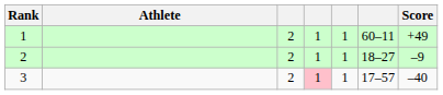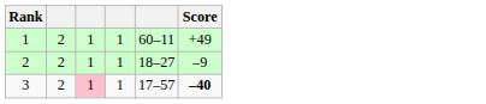- column: Athlete
3 | Score: normal -> bold
